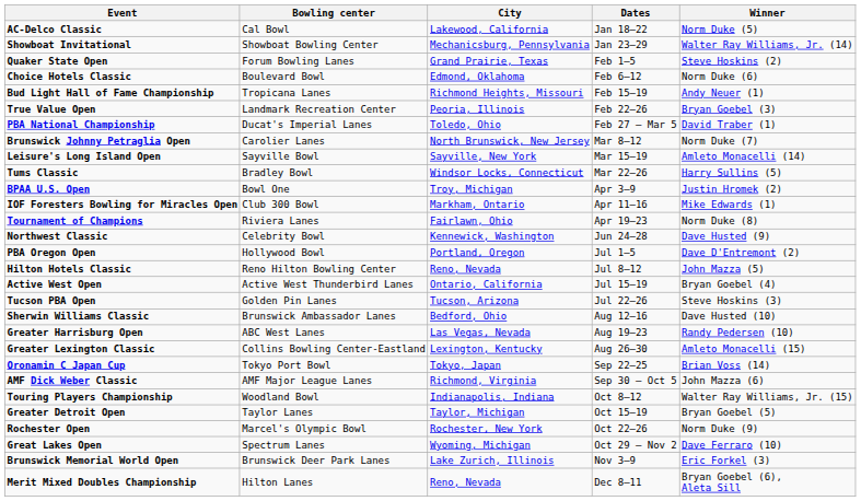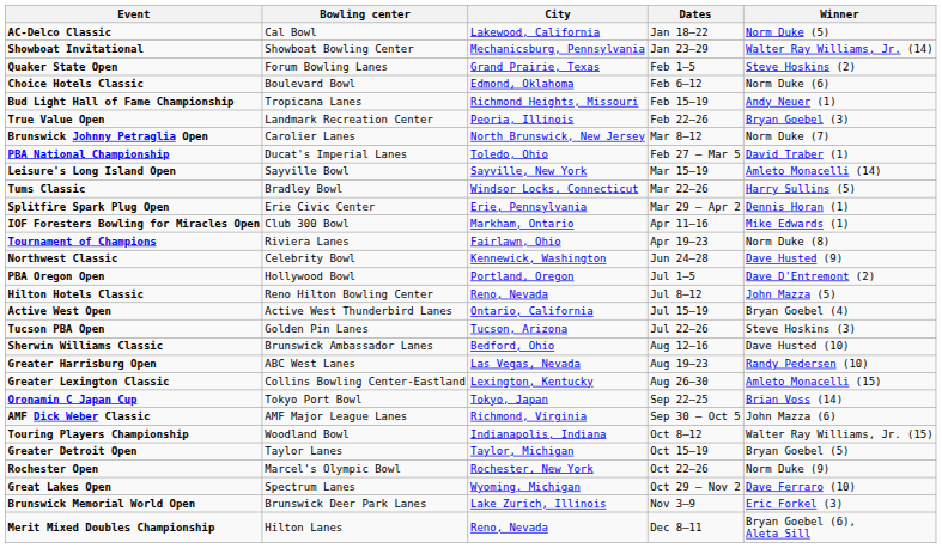rows swapped: PBA National Championship <-> Brunswick Johnny Petraglia Open
+ row: Splitfire Spark Plug Open | Erie Civic Center | Erie, Pennsylvania | Mar 29 – Apr 2 | Dennis Horan (1)
- row: BPAA U.S. Open | Bowl One | Troy, Michigan | Apr 3–9 | Justin Hromek (2)
